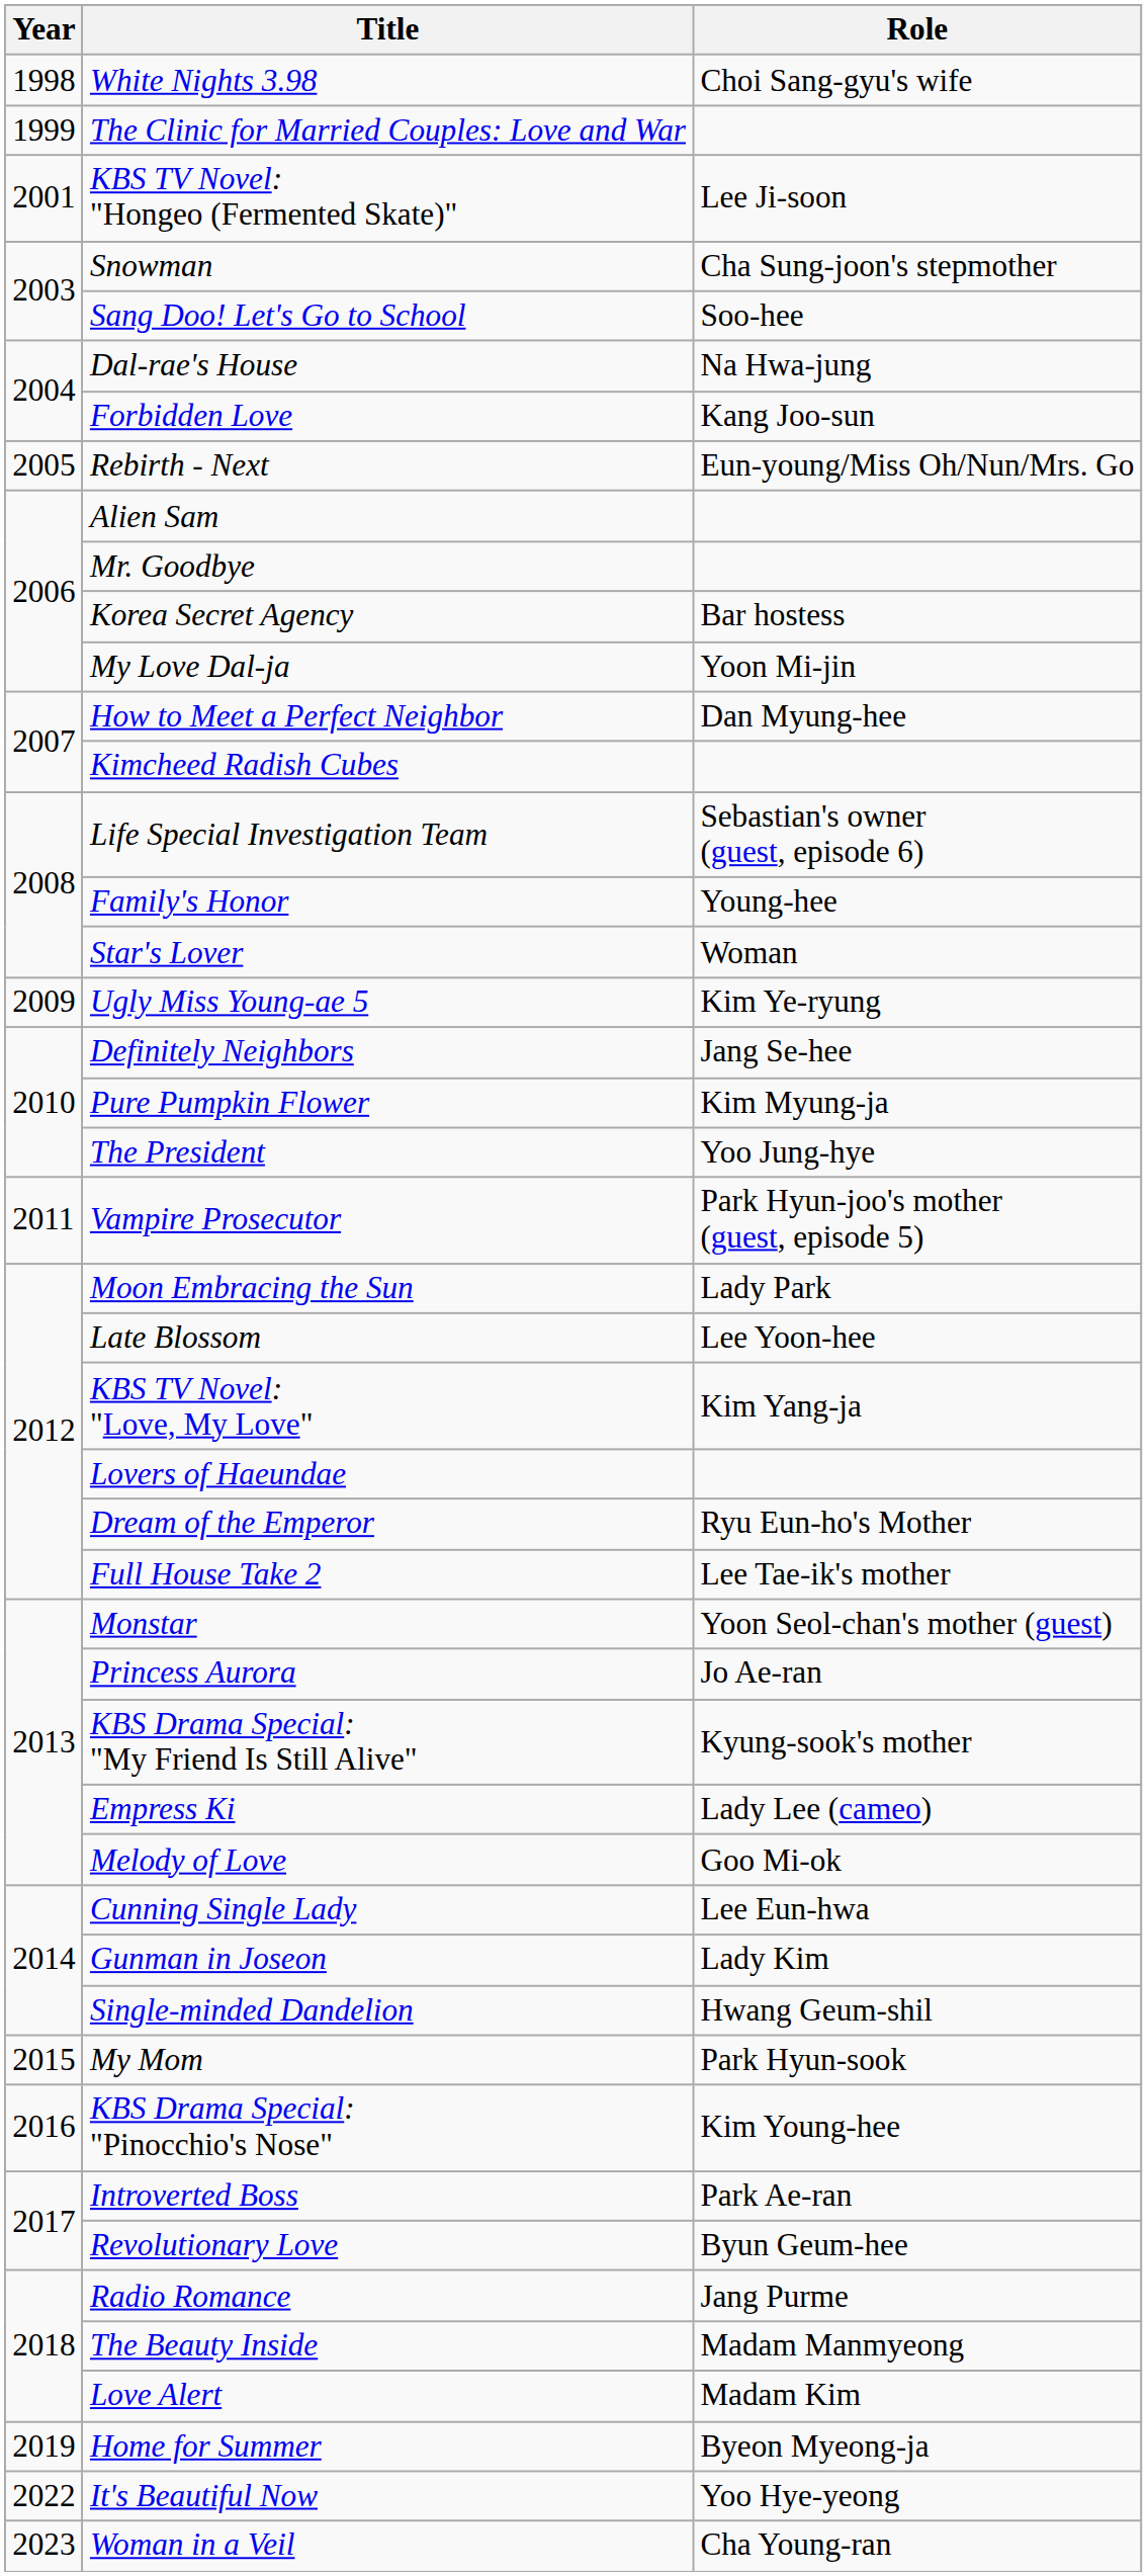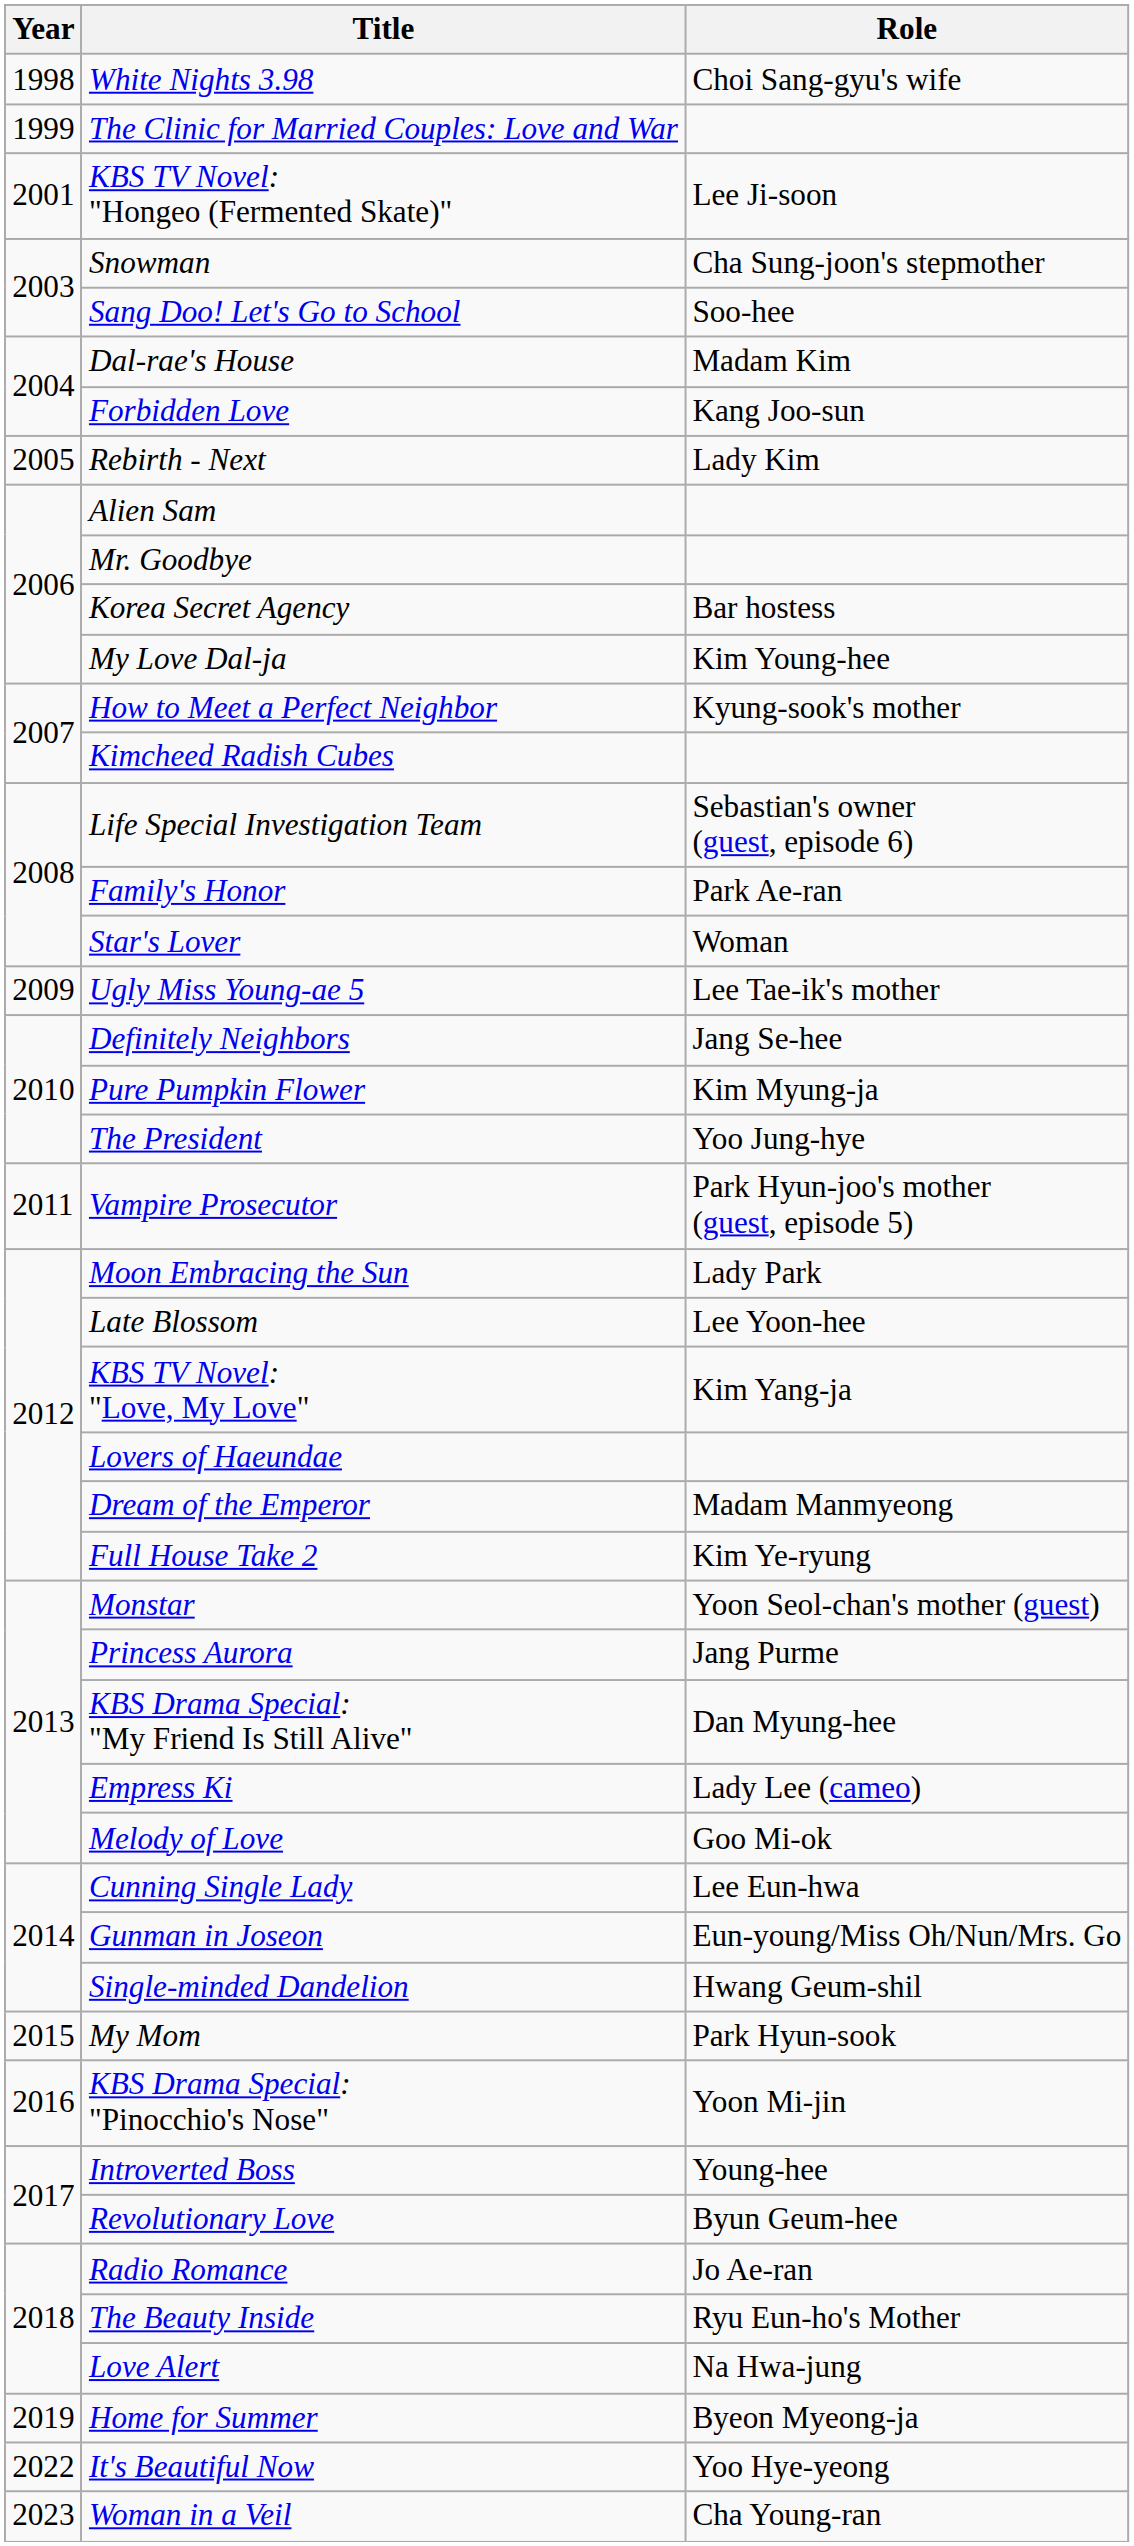Dal-rae's House | Role: Na Hwa-jung -> Madam Kim
Rebirth - Next | Role: Eun-young/Miss Oh/Nun/Mrs. Go -> Lady Kim
My Love Dal-ja | Role: Yoon Mi-jin -> Kim Young-hee
How to Meet a Perfect Neighbor | Role: Dan Myung-hee -> Kyung-sook's mother
Family's Honor | Role: Young-hee -> Park Ae-ran
Ugly Miss Young-ae 5 | Role: Kim Ye-ryung -> Lee Tae-ik's mother
Dream of the Emperor | Role: Ryu Eun-ho's Mother -> Madam Manmyeong
Full House Take 2 | Role: Lee Tae-ik's mother -> Kim Ye-ryung
Princess Aurora | Role: Jo Ae-ran -> Jang Purme
KBS Drama Special: "My Friend Is Still Alive" | Role: Kyung-sook's mother -> Dan Myung-hee
Gunman in Joseon | Role: Lady Kim -> Eun-young/Miss Oh/Nun/Mrs. Go
KBS Drama Special: "Pinocchio's Nose" | Role: Kim Young-hee -> Yoon Mi-jin
Introverted Boss | Role: Park Ae-ran -> Young-hee
Radio Romance | Role: Jang Purme -> Jo Ae-ran
The Beauty Inside | Role: Madam Manmyeong -> Ryu Eun-ho's Mother
Love Alert | Role: Madam Kim -> Na Hwa-jung
